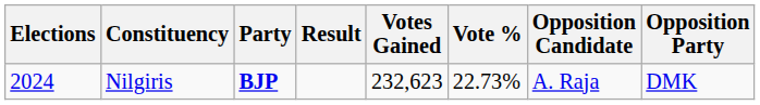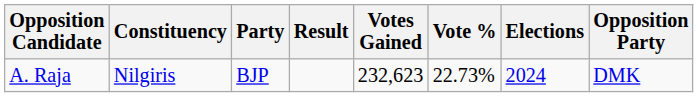columns swapped: Elections <-> Opposition Candidate
Nilgiris | Party: bold -> normal
